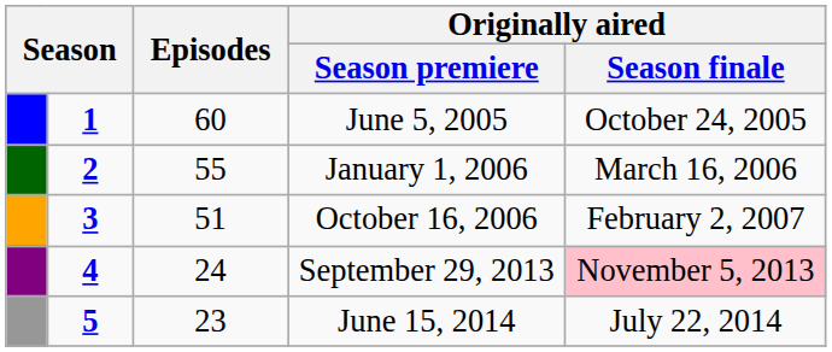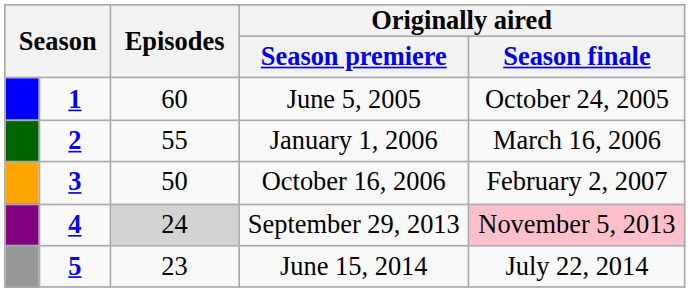October 16, 2006 | Episodes: 51 -> 50
September 29, 2013 | Episodes: no background -> lightgrey background
